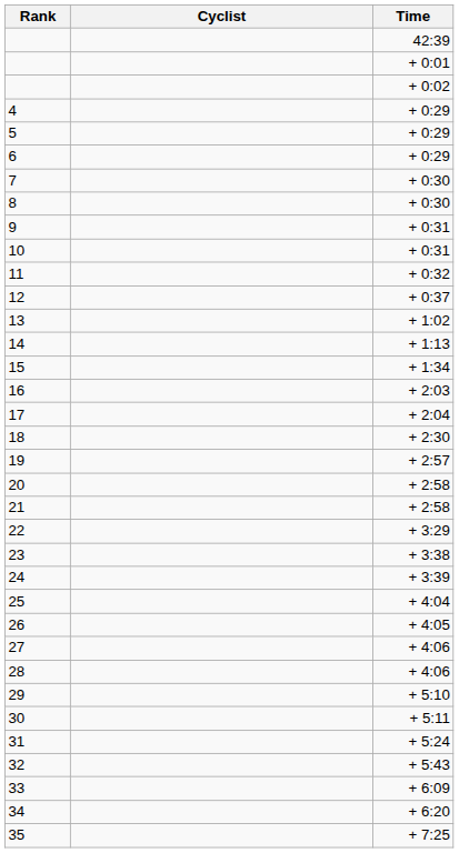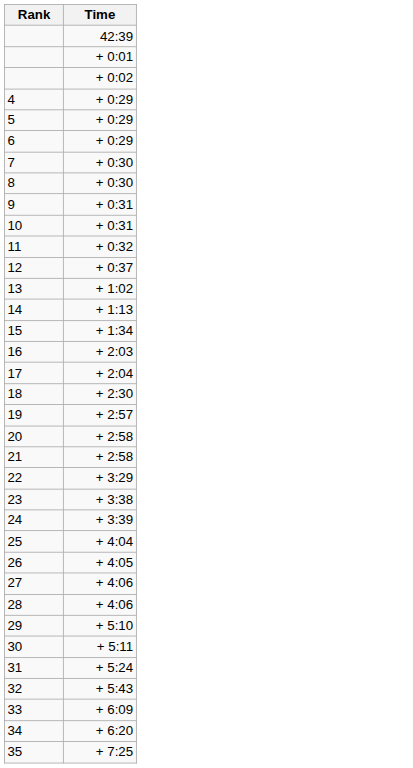- column: Cyclist
